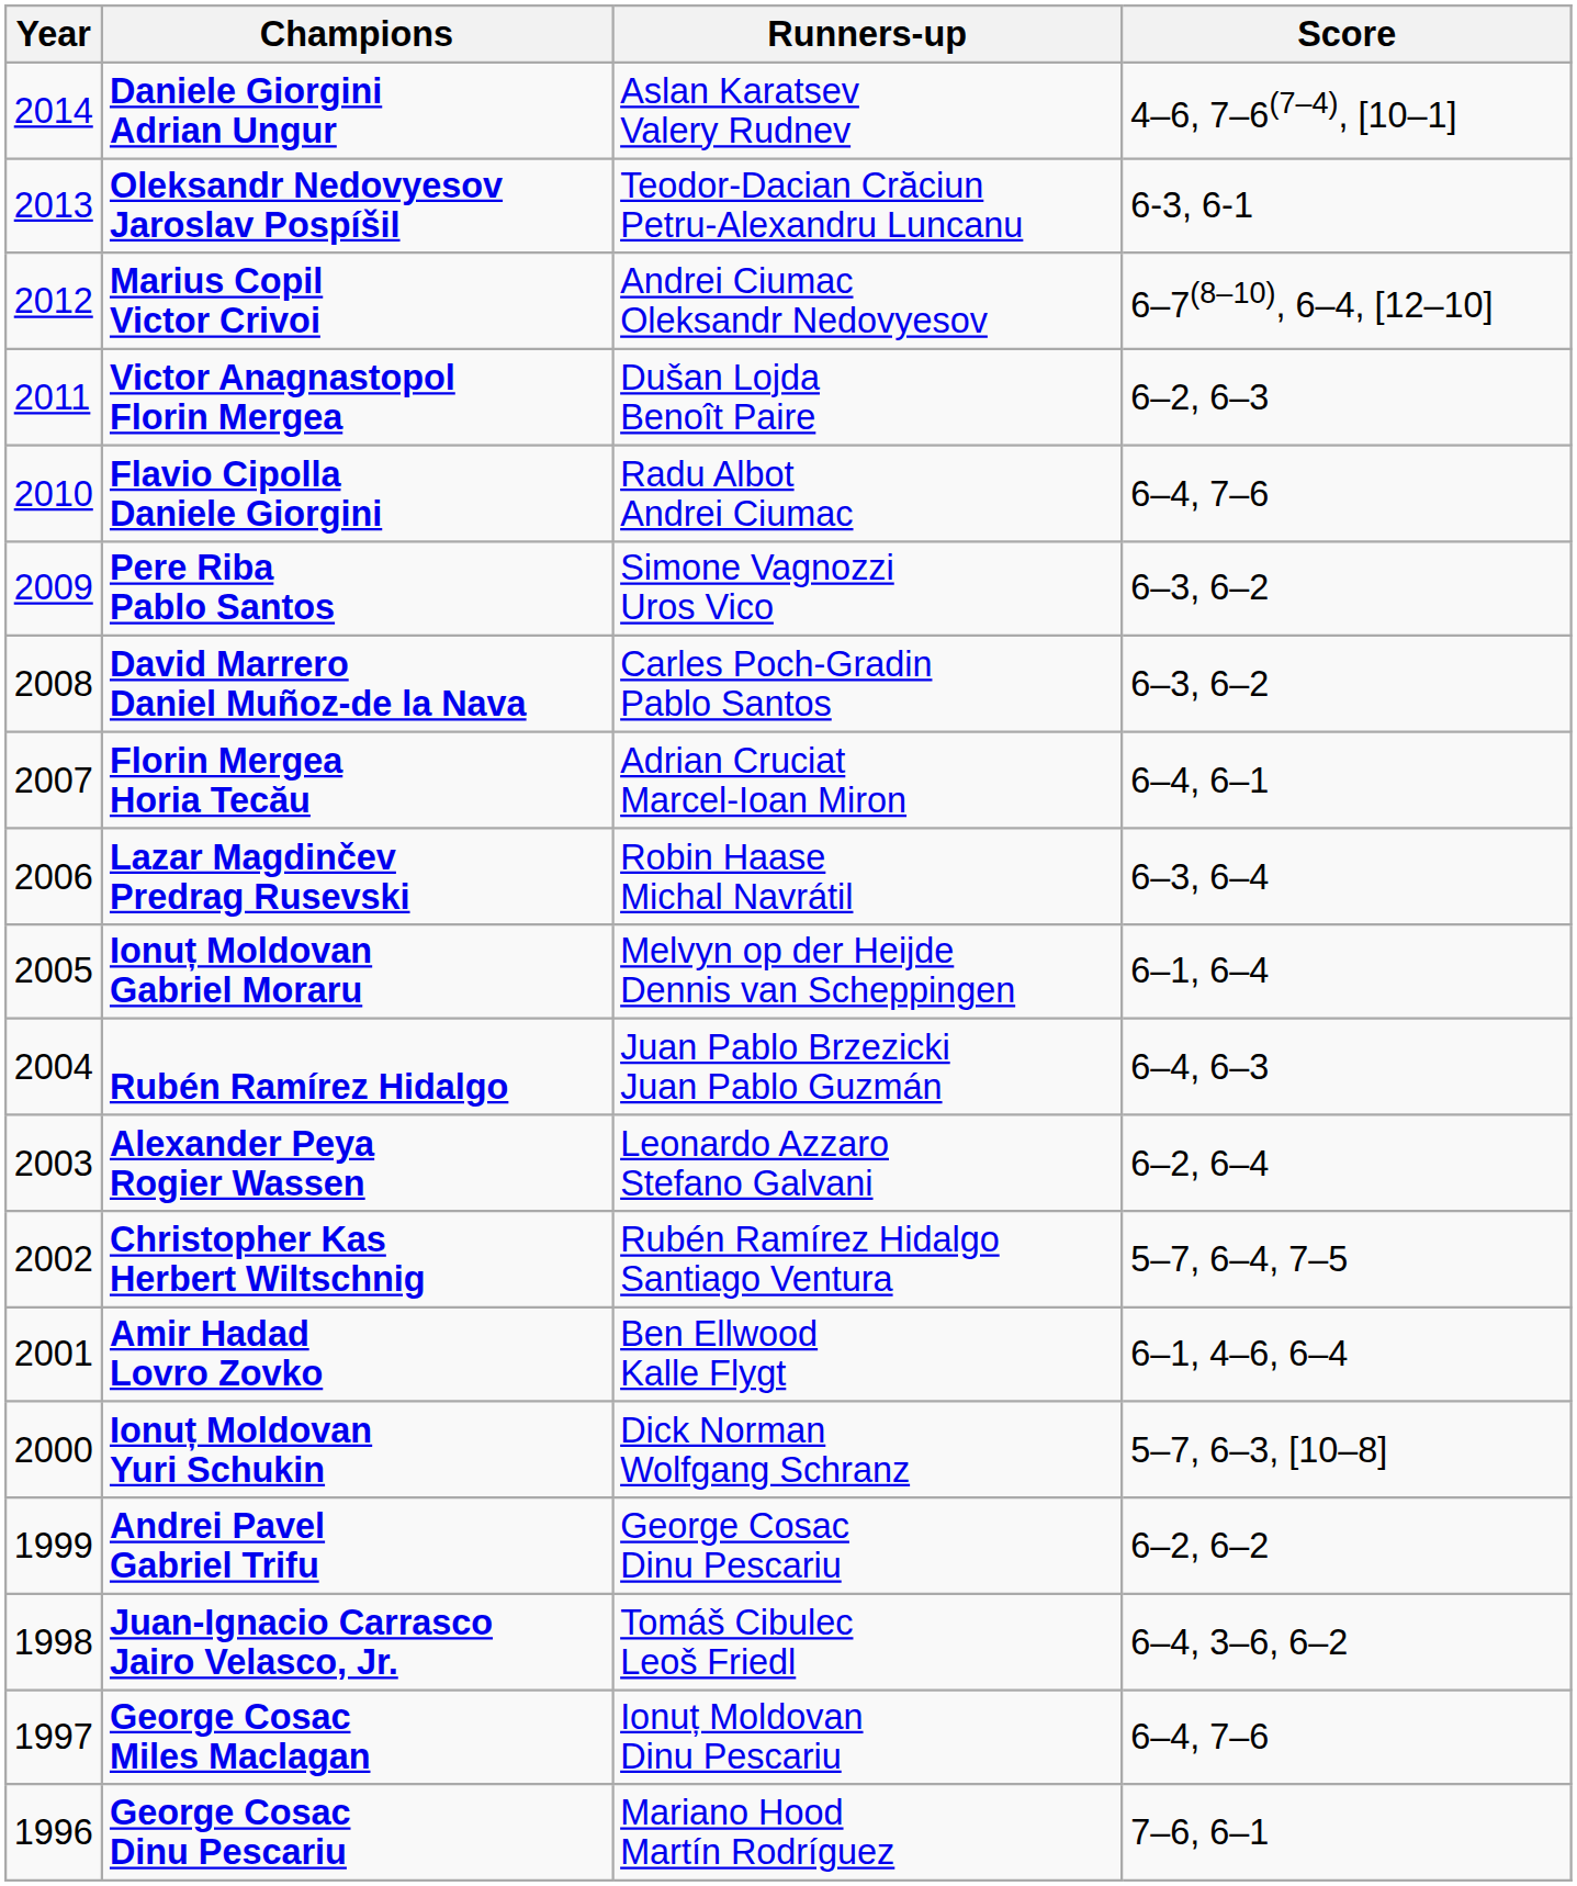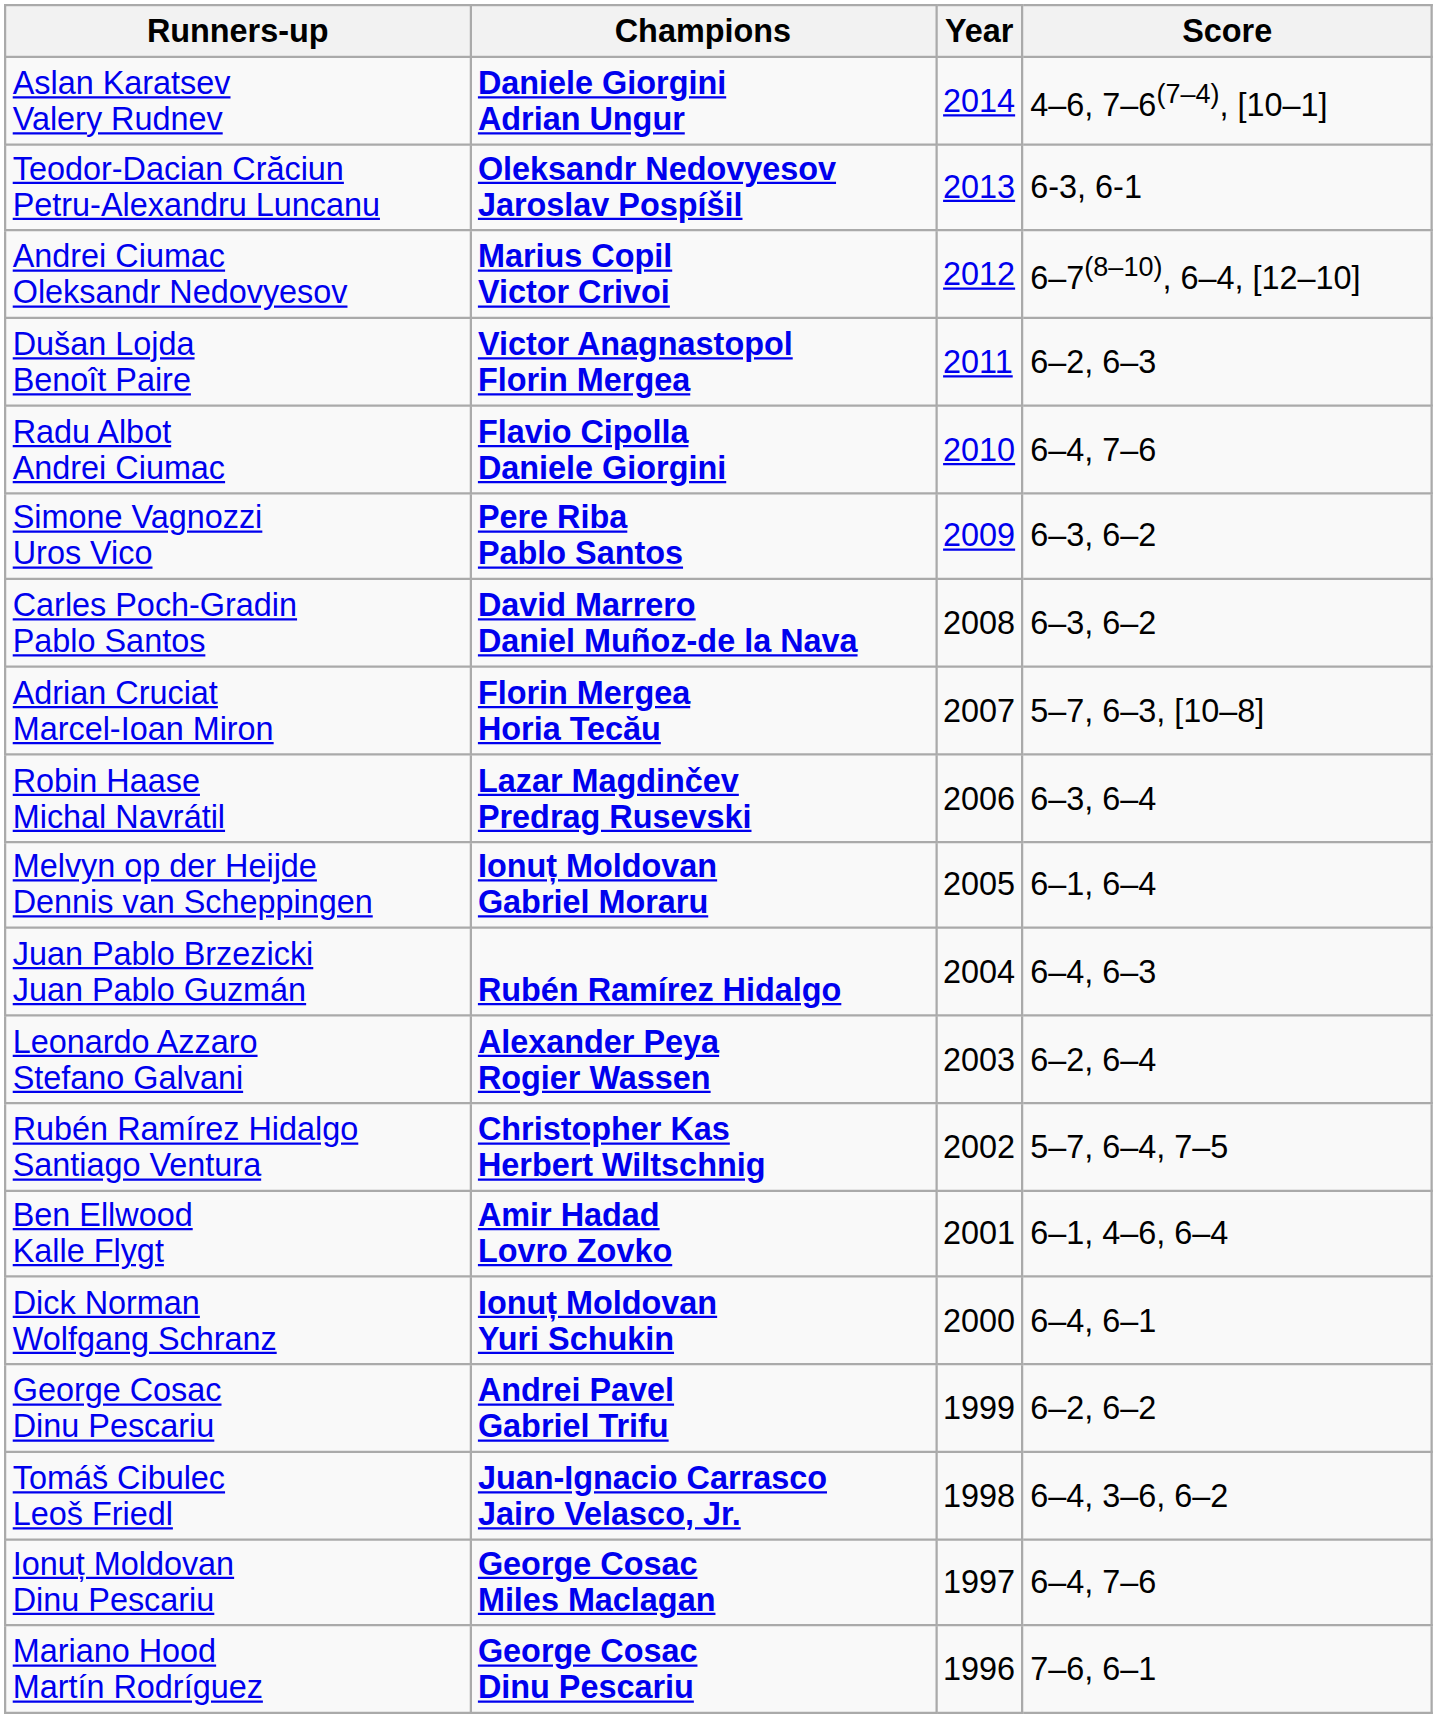columns swapped: Year <-> Runners-up
Florin Mergea Horia Tecău | Score: 6–4, 6–1 -> 5–7, 6–3, [10–8]
Ionuț Moldovan Yuri Schukin | Score: 5–7, 6–3, [10–8] -> 6–4, 6–1
